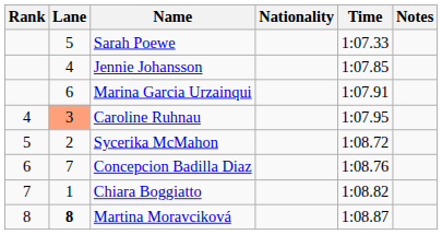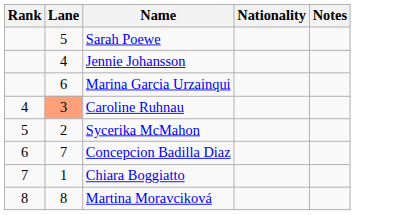- column: Time | 1:07.33 | 1:07.85 | 1:07.91 | 1:07.95 | 1:08.72 | 1:08.76 | 1:08.82 | 1:08.87
Martina Moravciková | Lane: bold -> normal
